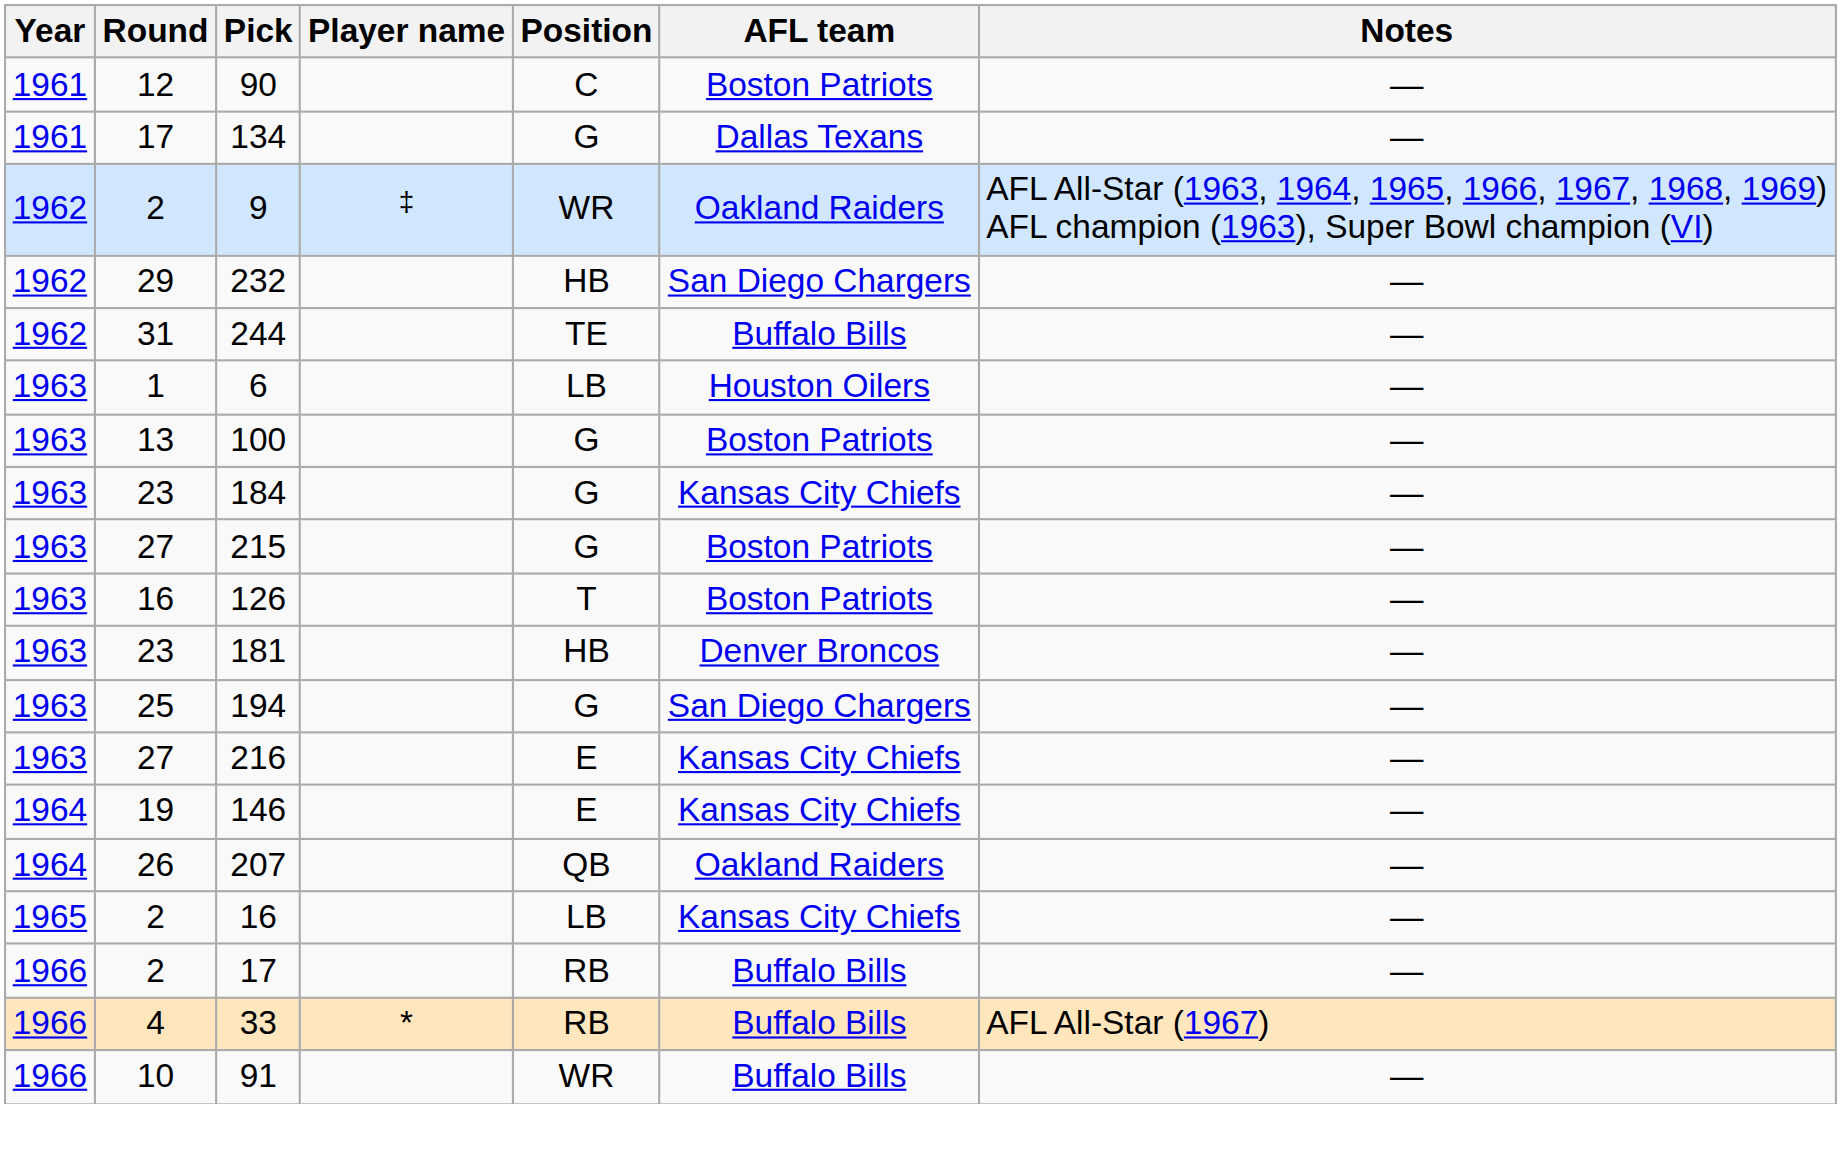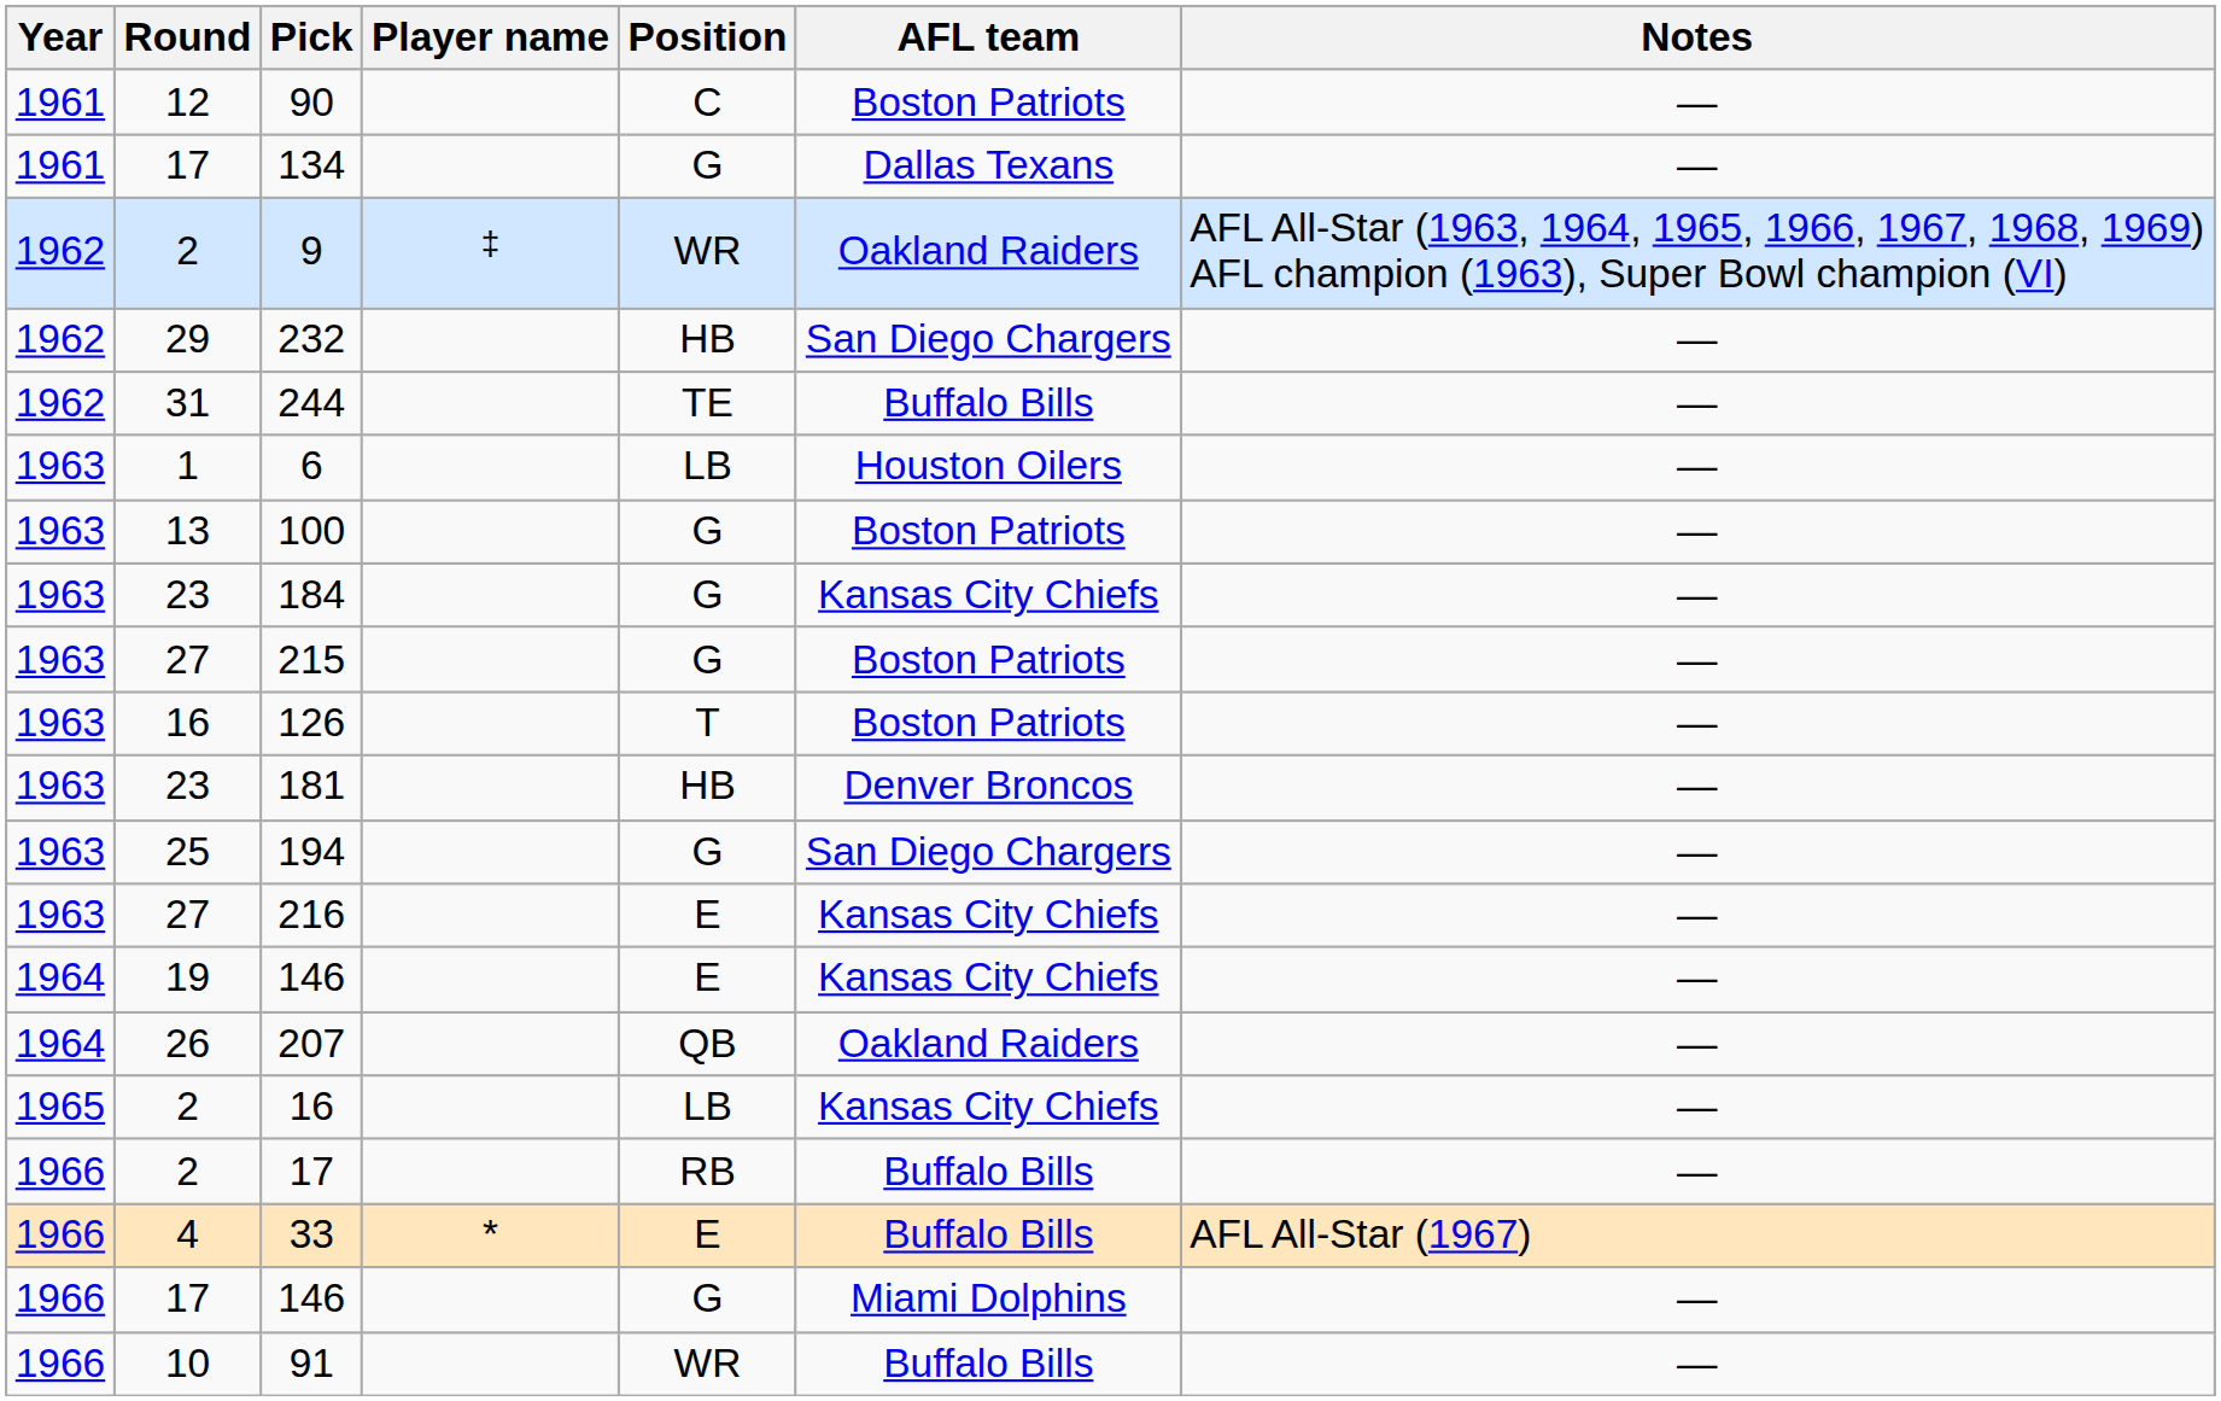33 | Position: RB -> E
+ row: 1966 | 17 | 146 | G | Miami Dolphins | —
